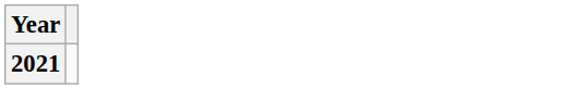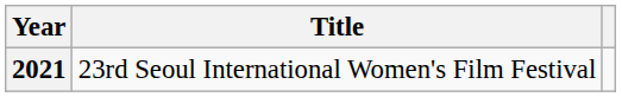+ column: Title | 23rd Seoul International Women's Film Festival
